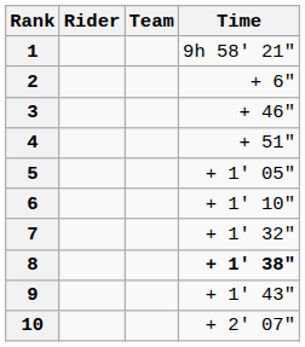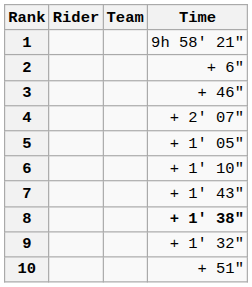4 | Time: + 51" -> + 2' 07"
7 | Time: + 1' 32" -> + 1' 43"
9 | Time: + 1' 43" -> + 1' 32"
10 | Time: + 2' 07" -> + 51"
